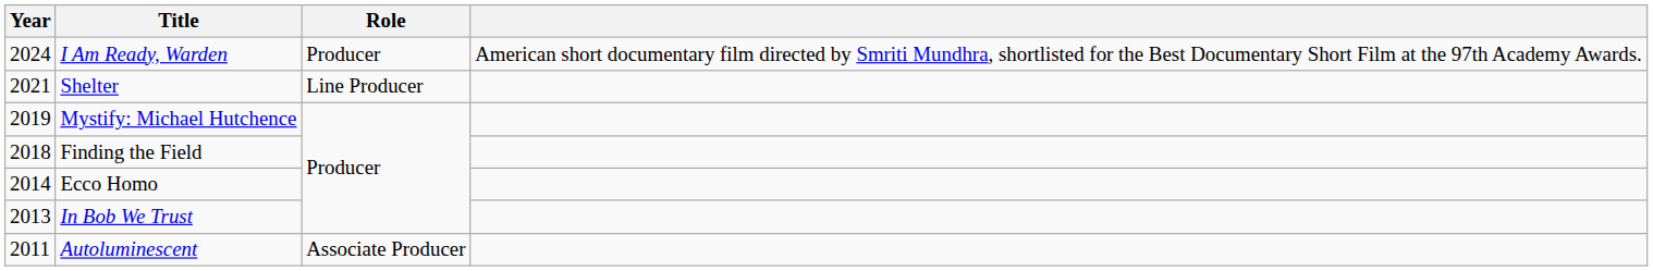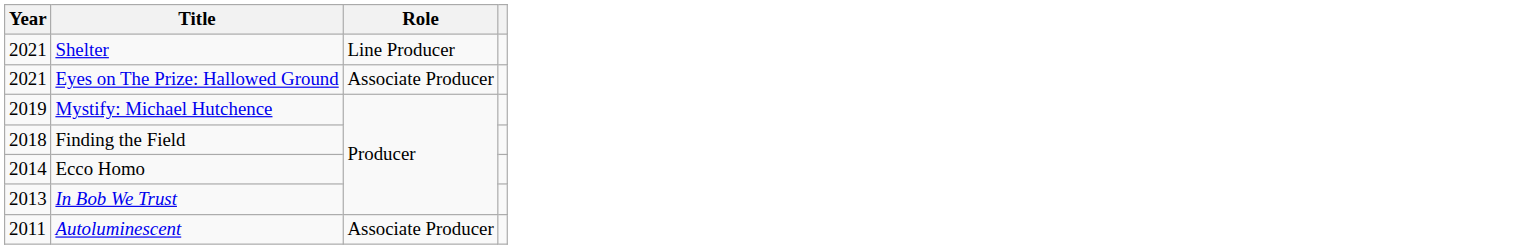- row: 2024 | I Am Ready, Warden | Producer | American short documentary film directed by Smriti Mundhra, shortlisted for the Best Documentary Short Film at the 97th Academy Awards.
+ row: 2021 | Eyes on The Prize: Hallowed Ground | Associate Producer
